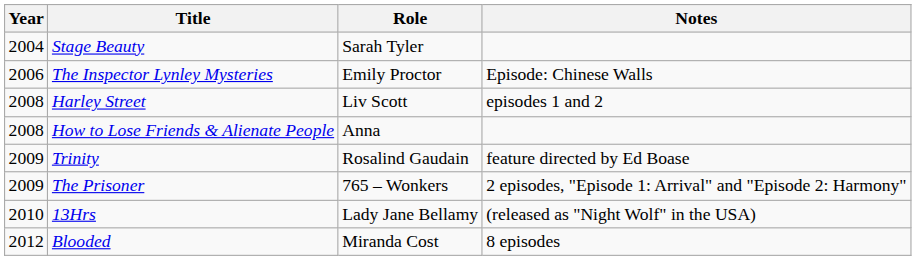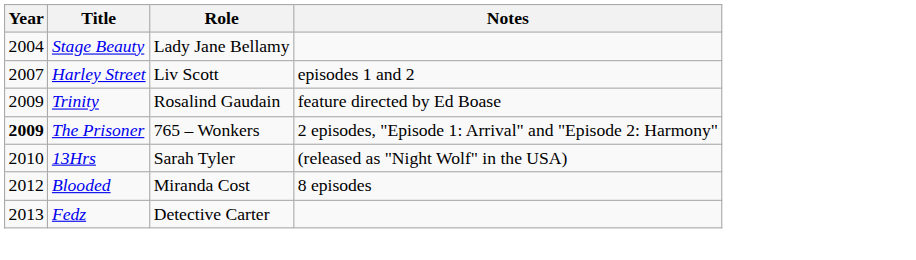Stage Beauty | Role: Sarah Tyler -> Lady Jane Bellamy
- row: 2006 | The Inspector Lynley Mysteries | Emily Proctor | Episode: Chinese Walls
Harley Street | Year: 2008 -> 2007
- row: 2008 | How to Lose Friends & Alienate People | Anna
The Prisoner | Year: normal -> bold
13Hrs | Role: Lady Jane Bellamy -> Sarah Tyler
+ row: 2013 | Fedz | Detective Carter
